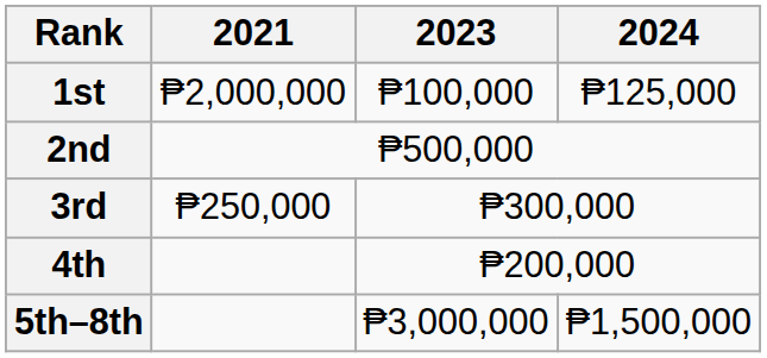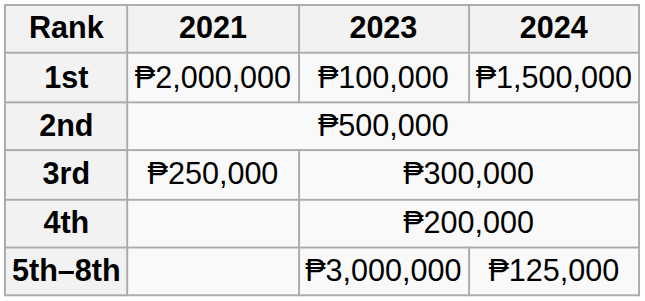1st | 2024: ₱125,000 -> ₱1,500,000
5th–8th | 2024: ₱1,500,000 -> ₱125,000
